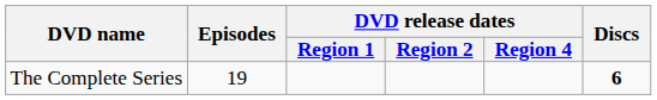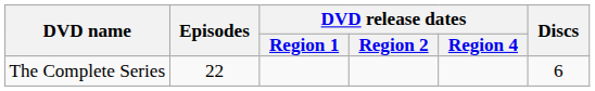The Complete Series | Episodes: 19 -> 22
The Complete Series | Discs: bold -> normal
